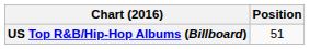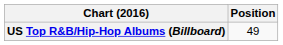US Top R&B/Hip-Hop Albums (Billboard) | Position: 51 -> 49
